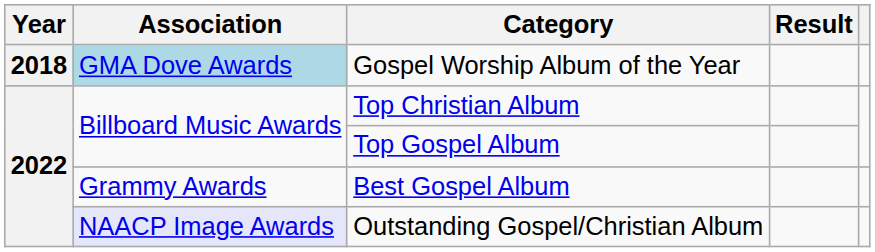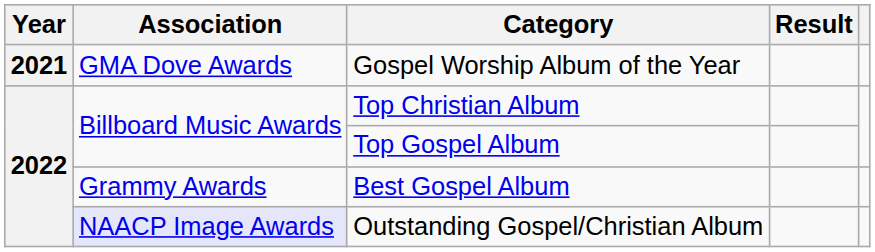Gospel Worship Album of the Year | Year: 2018 -> 2021
Gospel Worship Album of the Year | Association: lightblue background -> no background
